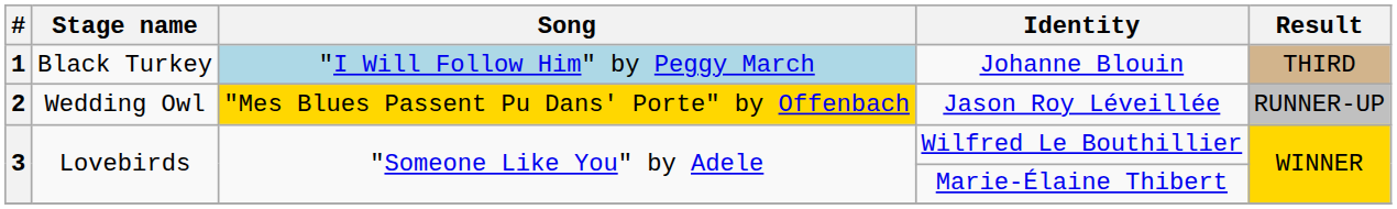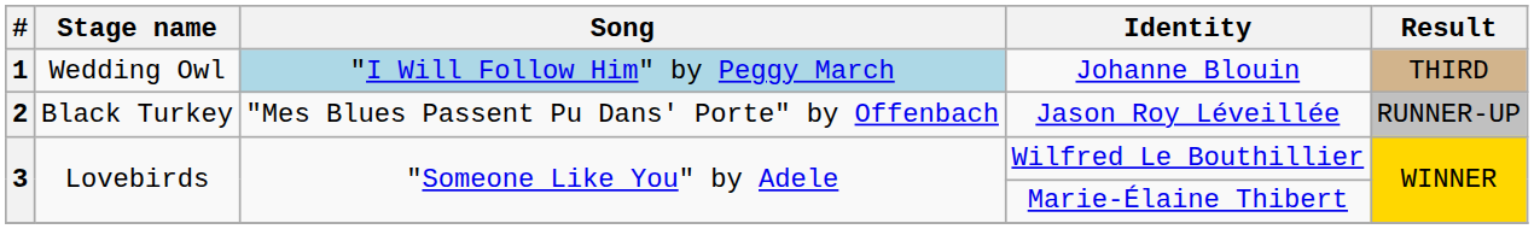Johanne Blouin | Stage name: Black Turkey -> Wedding Owl
Jason Roy Léveillée | Stage name: Wedding Owl -> Black Turkey
Jason Roy Léveillée | Song: gold background -> no background
